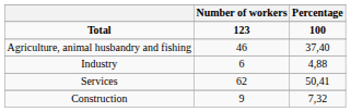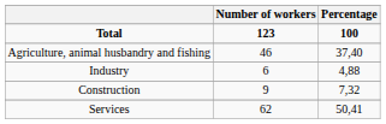rows swapped: Construction <-> Services
